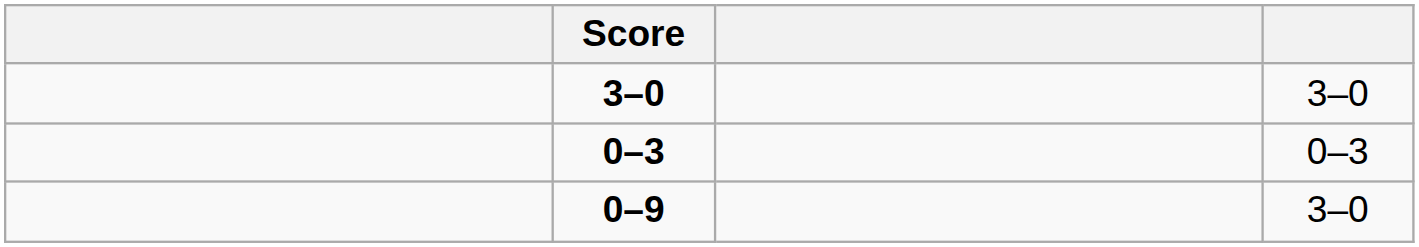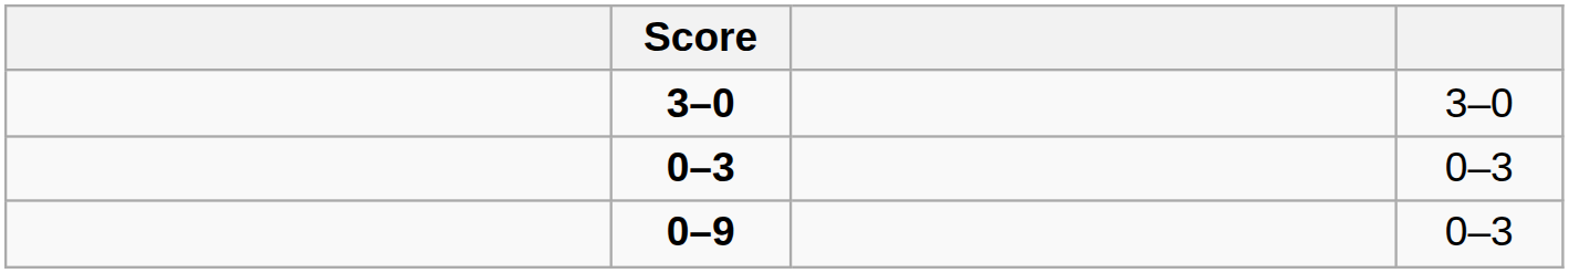0–9 | column 4: 3–0 -> 0–3
